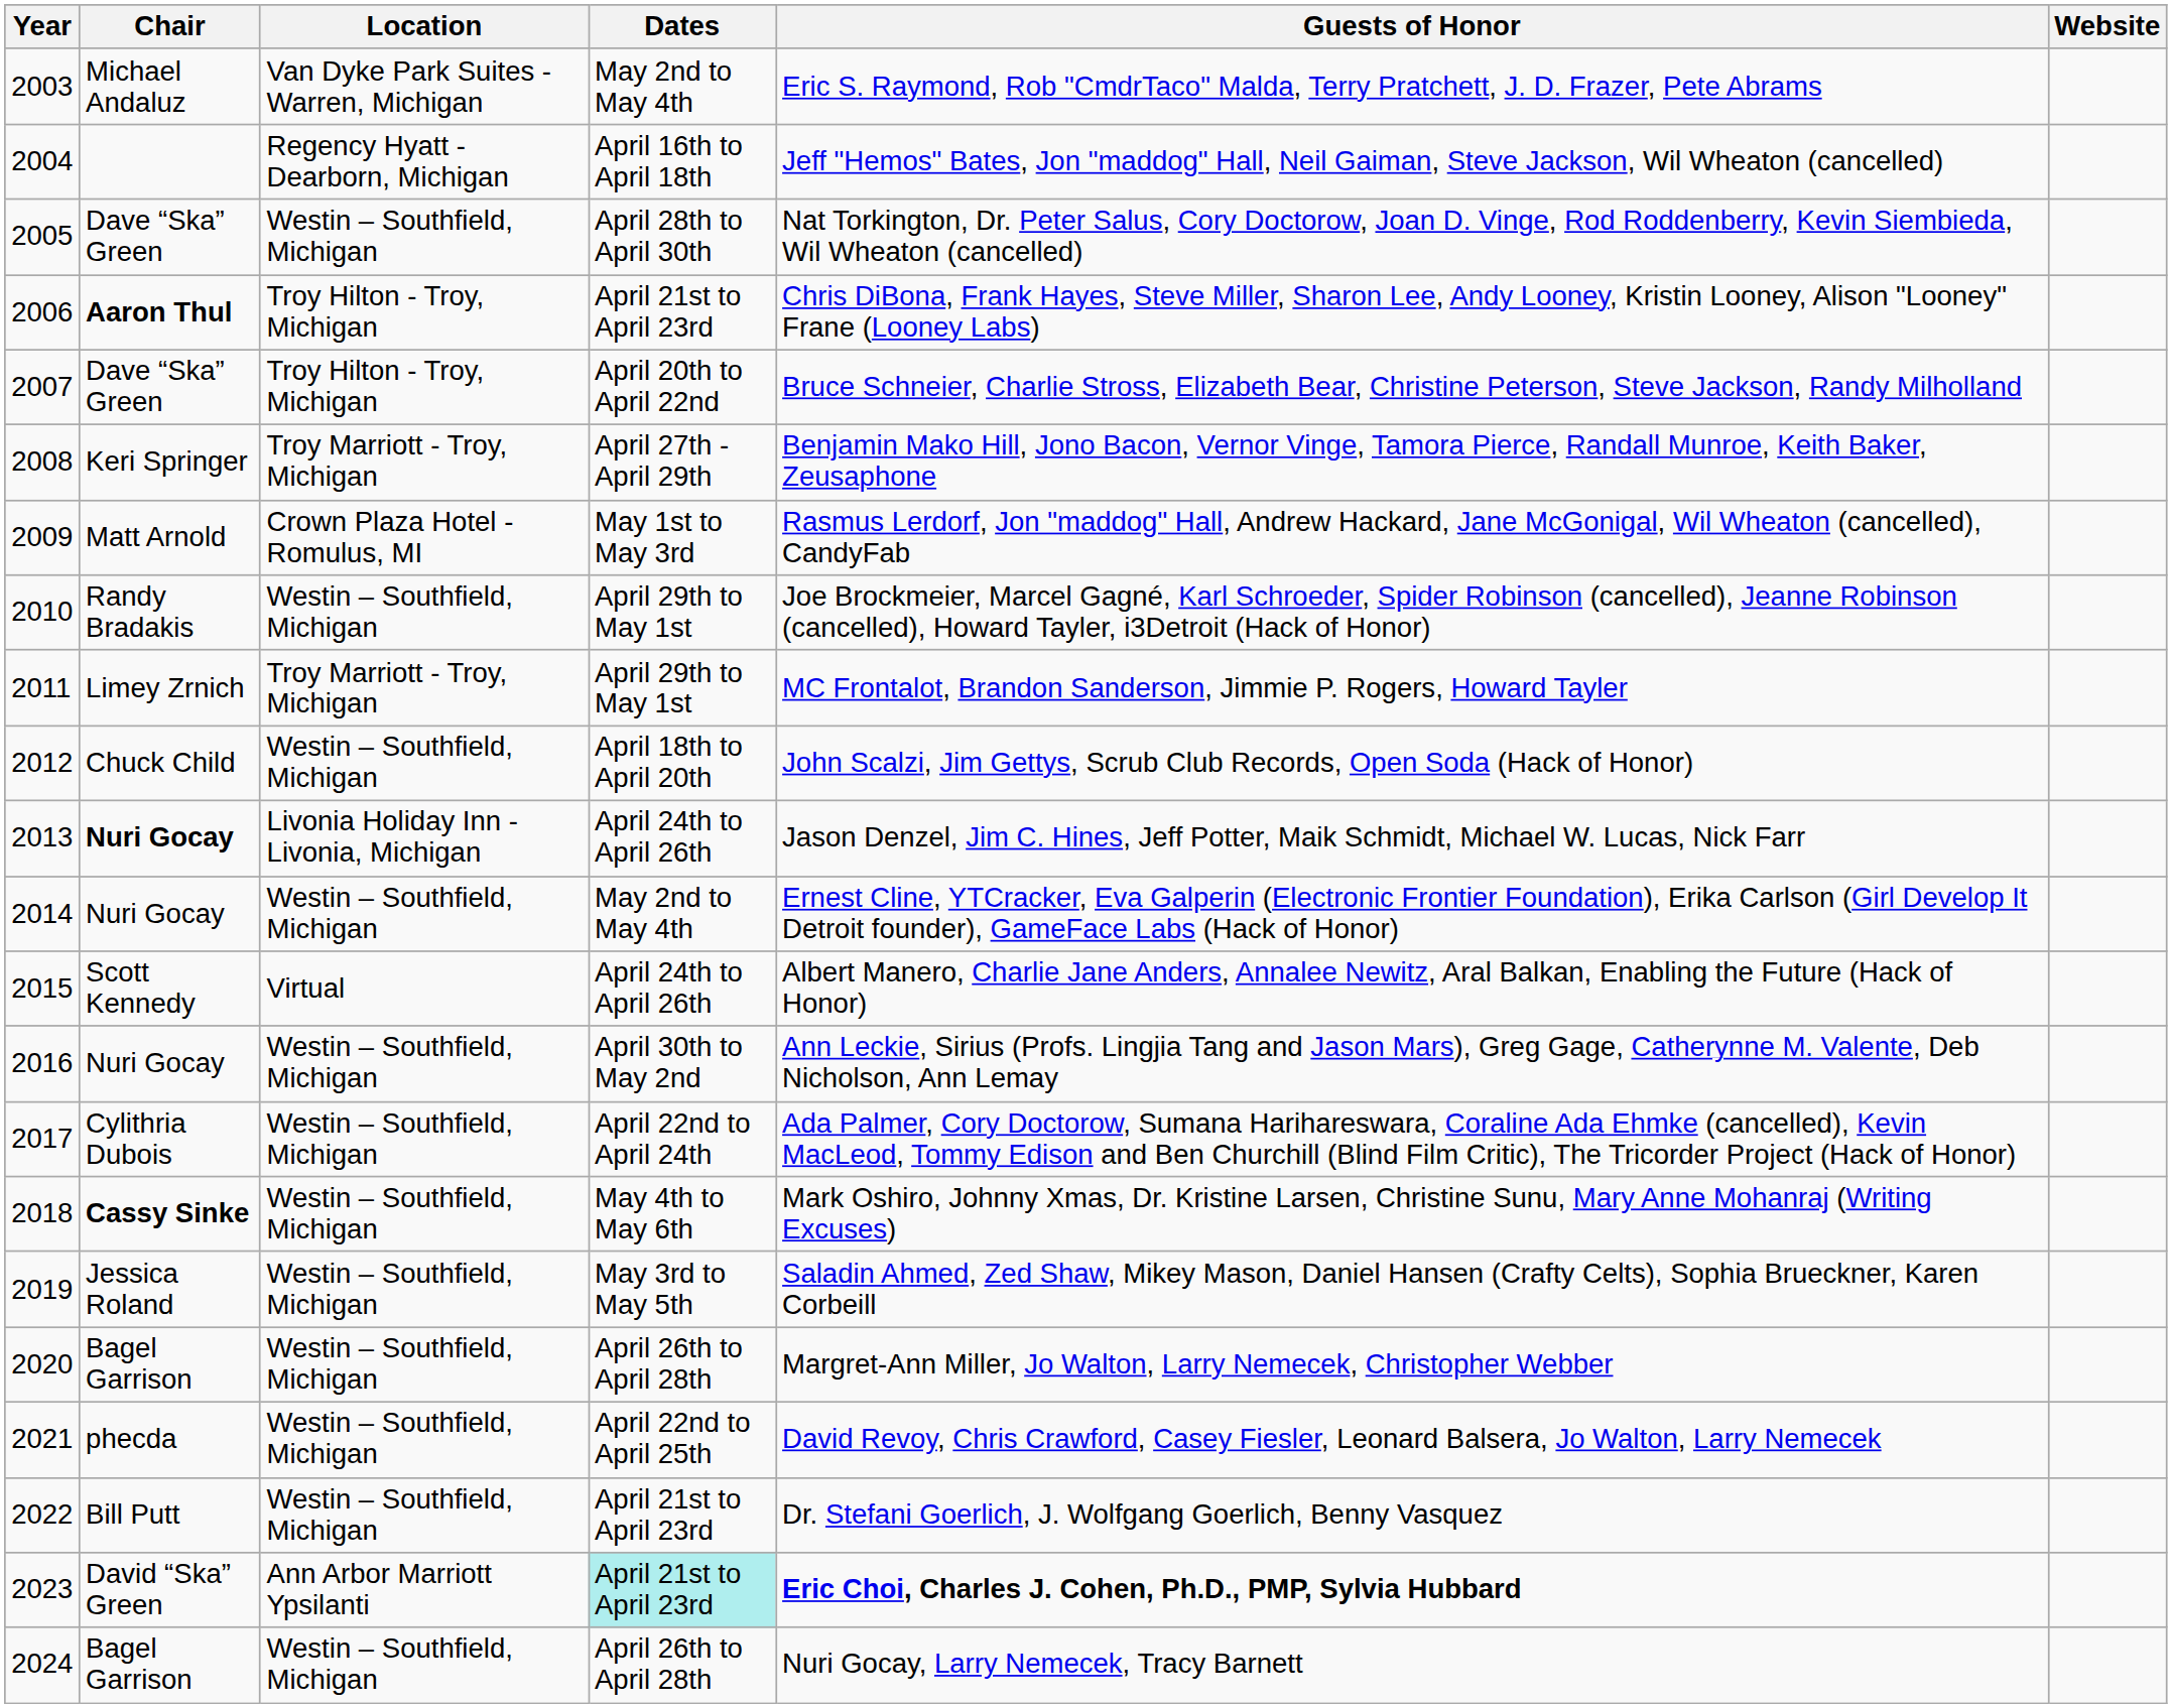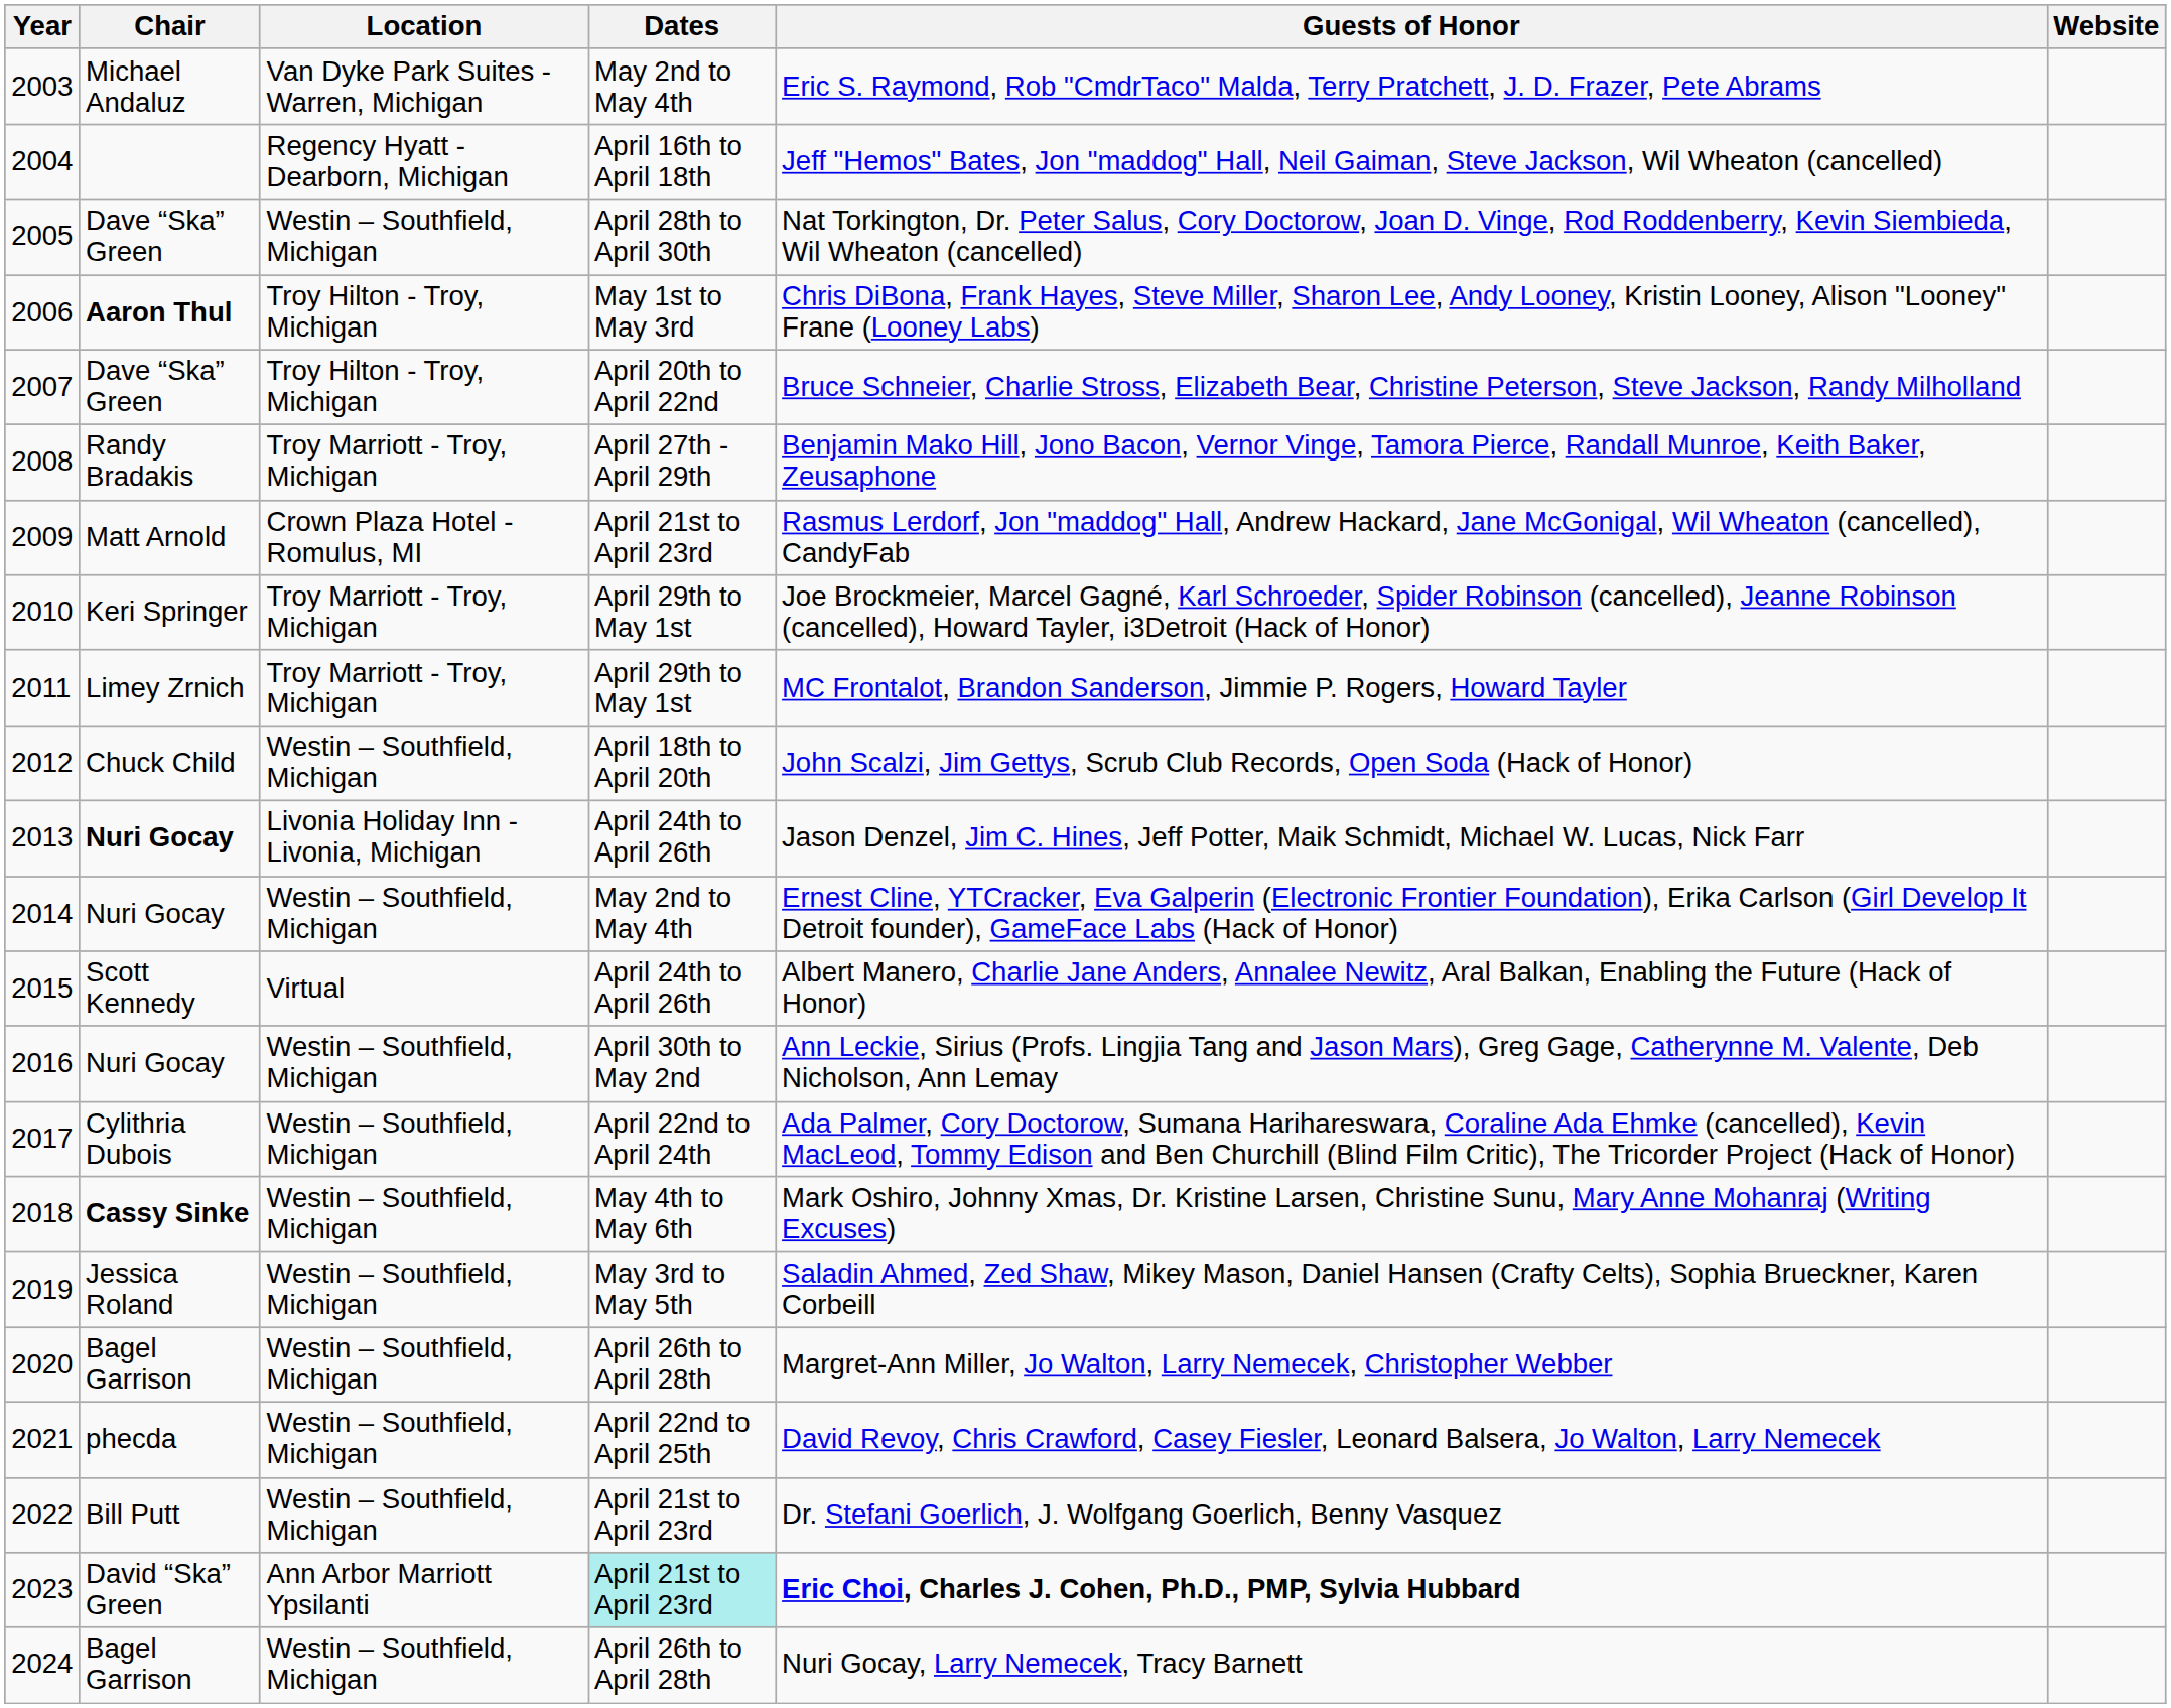2006 | Dates: April 21st to April 23rd -> May 1st to May 3rd
2008 | Chair: Keri Springer -> Randy Bradakis
2009 | Dates: May 1st to May 3rd -> April 21st to April 23rd
2010 | Chair: Randy Bradakis -> Keri Springer
2010 | Location: Westin – Southfield, Michigan -> Troy Marriott - Troy, Michigan
